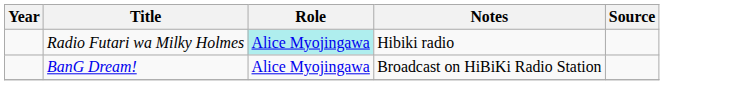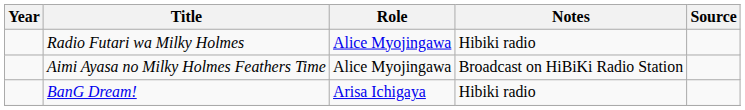Radio Futari wa Milky Holmes | Role: paleturquoise background -> no background
+ row: Aimi Ayasa no Milky Holmes Feathers Time | Alice Myojingawa | Broadcast on HiBiKi Radio Station
BanG Dream! | Role: Alice Myojingawa -> Arisa Ichigaya
BanG Dream! | Notes: Broadcast on HiBiKi Radio Station -> Hibiki radio
